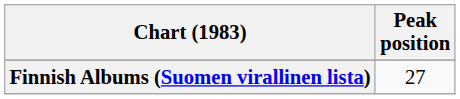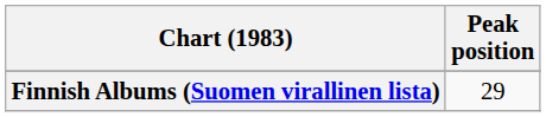Finnish Albums (Suomen virallinen lista) | Peak position: 27 -> 29
